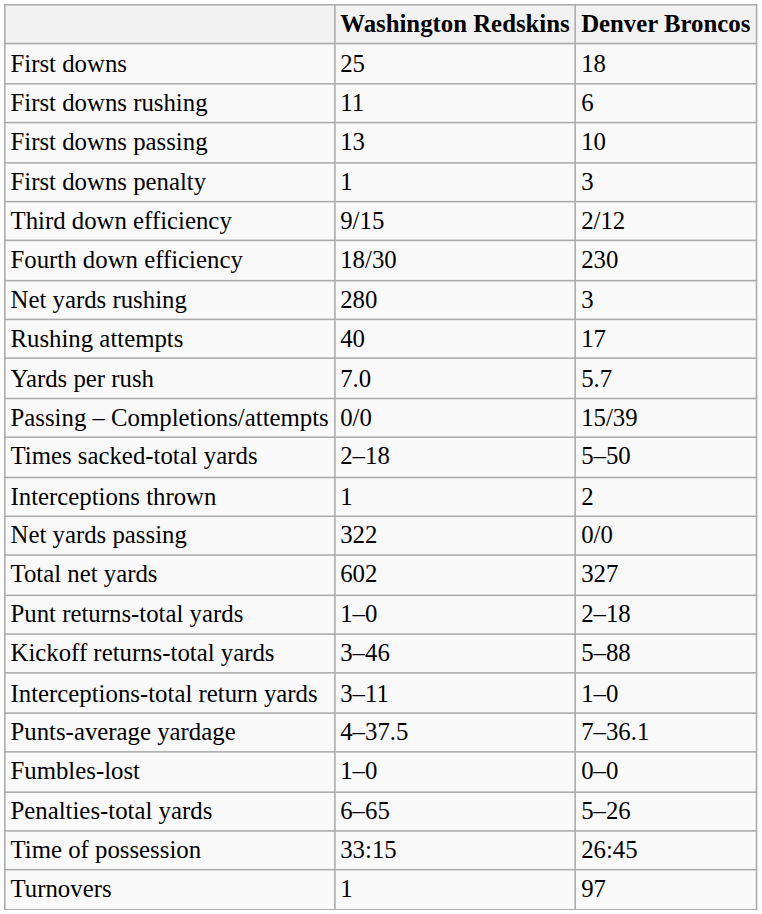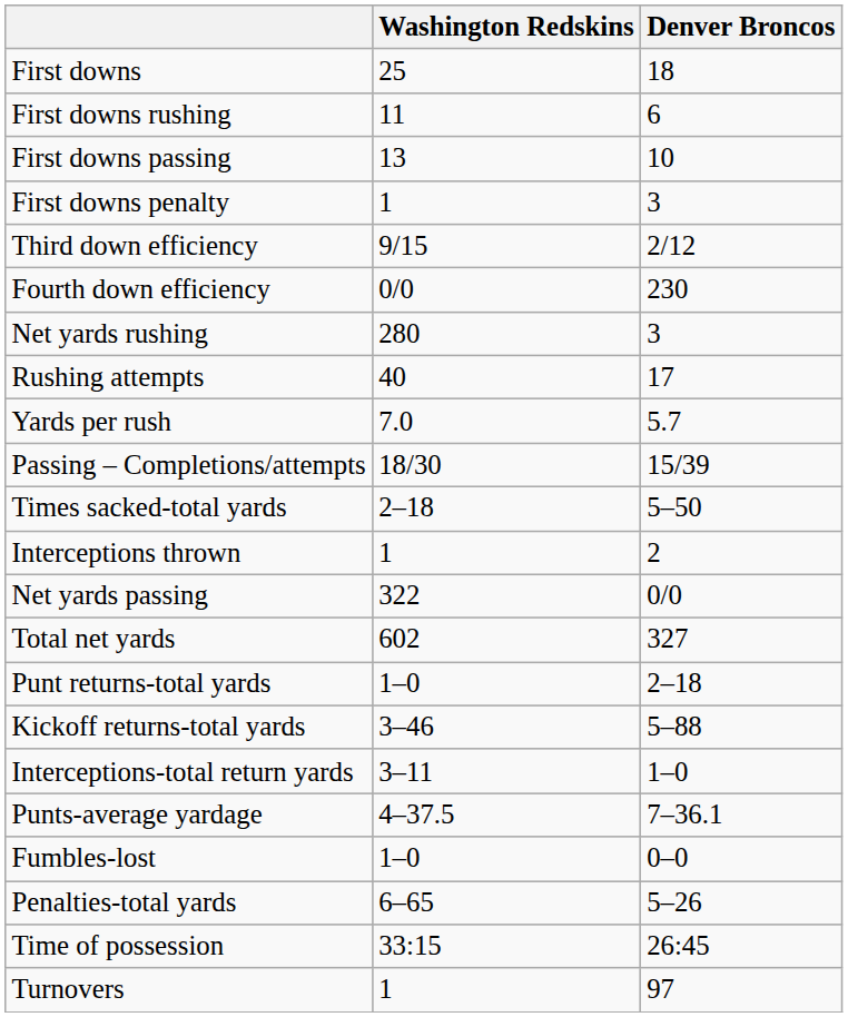Fourth down efficiency | Washington Redskins: 18/30 -> 0/0
Passing – Completions/attempts | Washington Redskins: 0/0 -> 18/30
